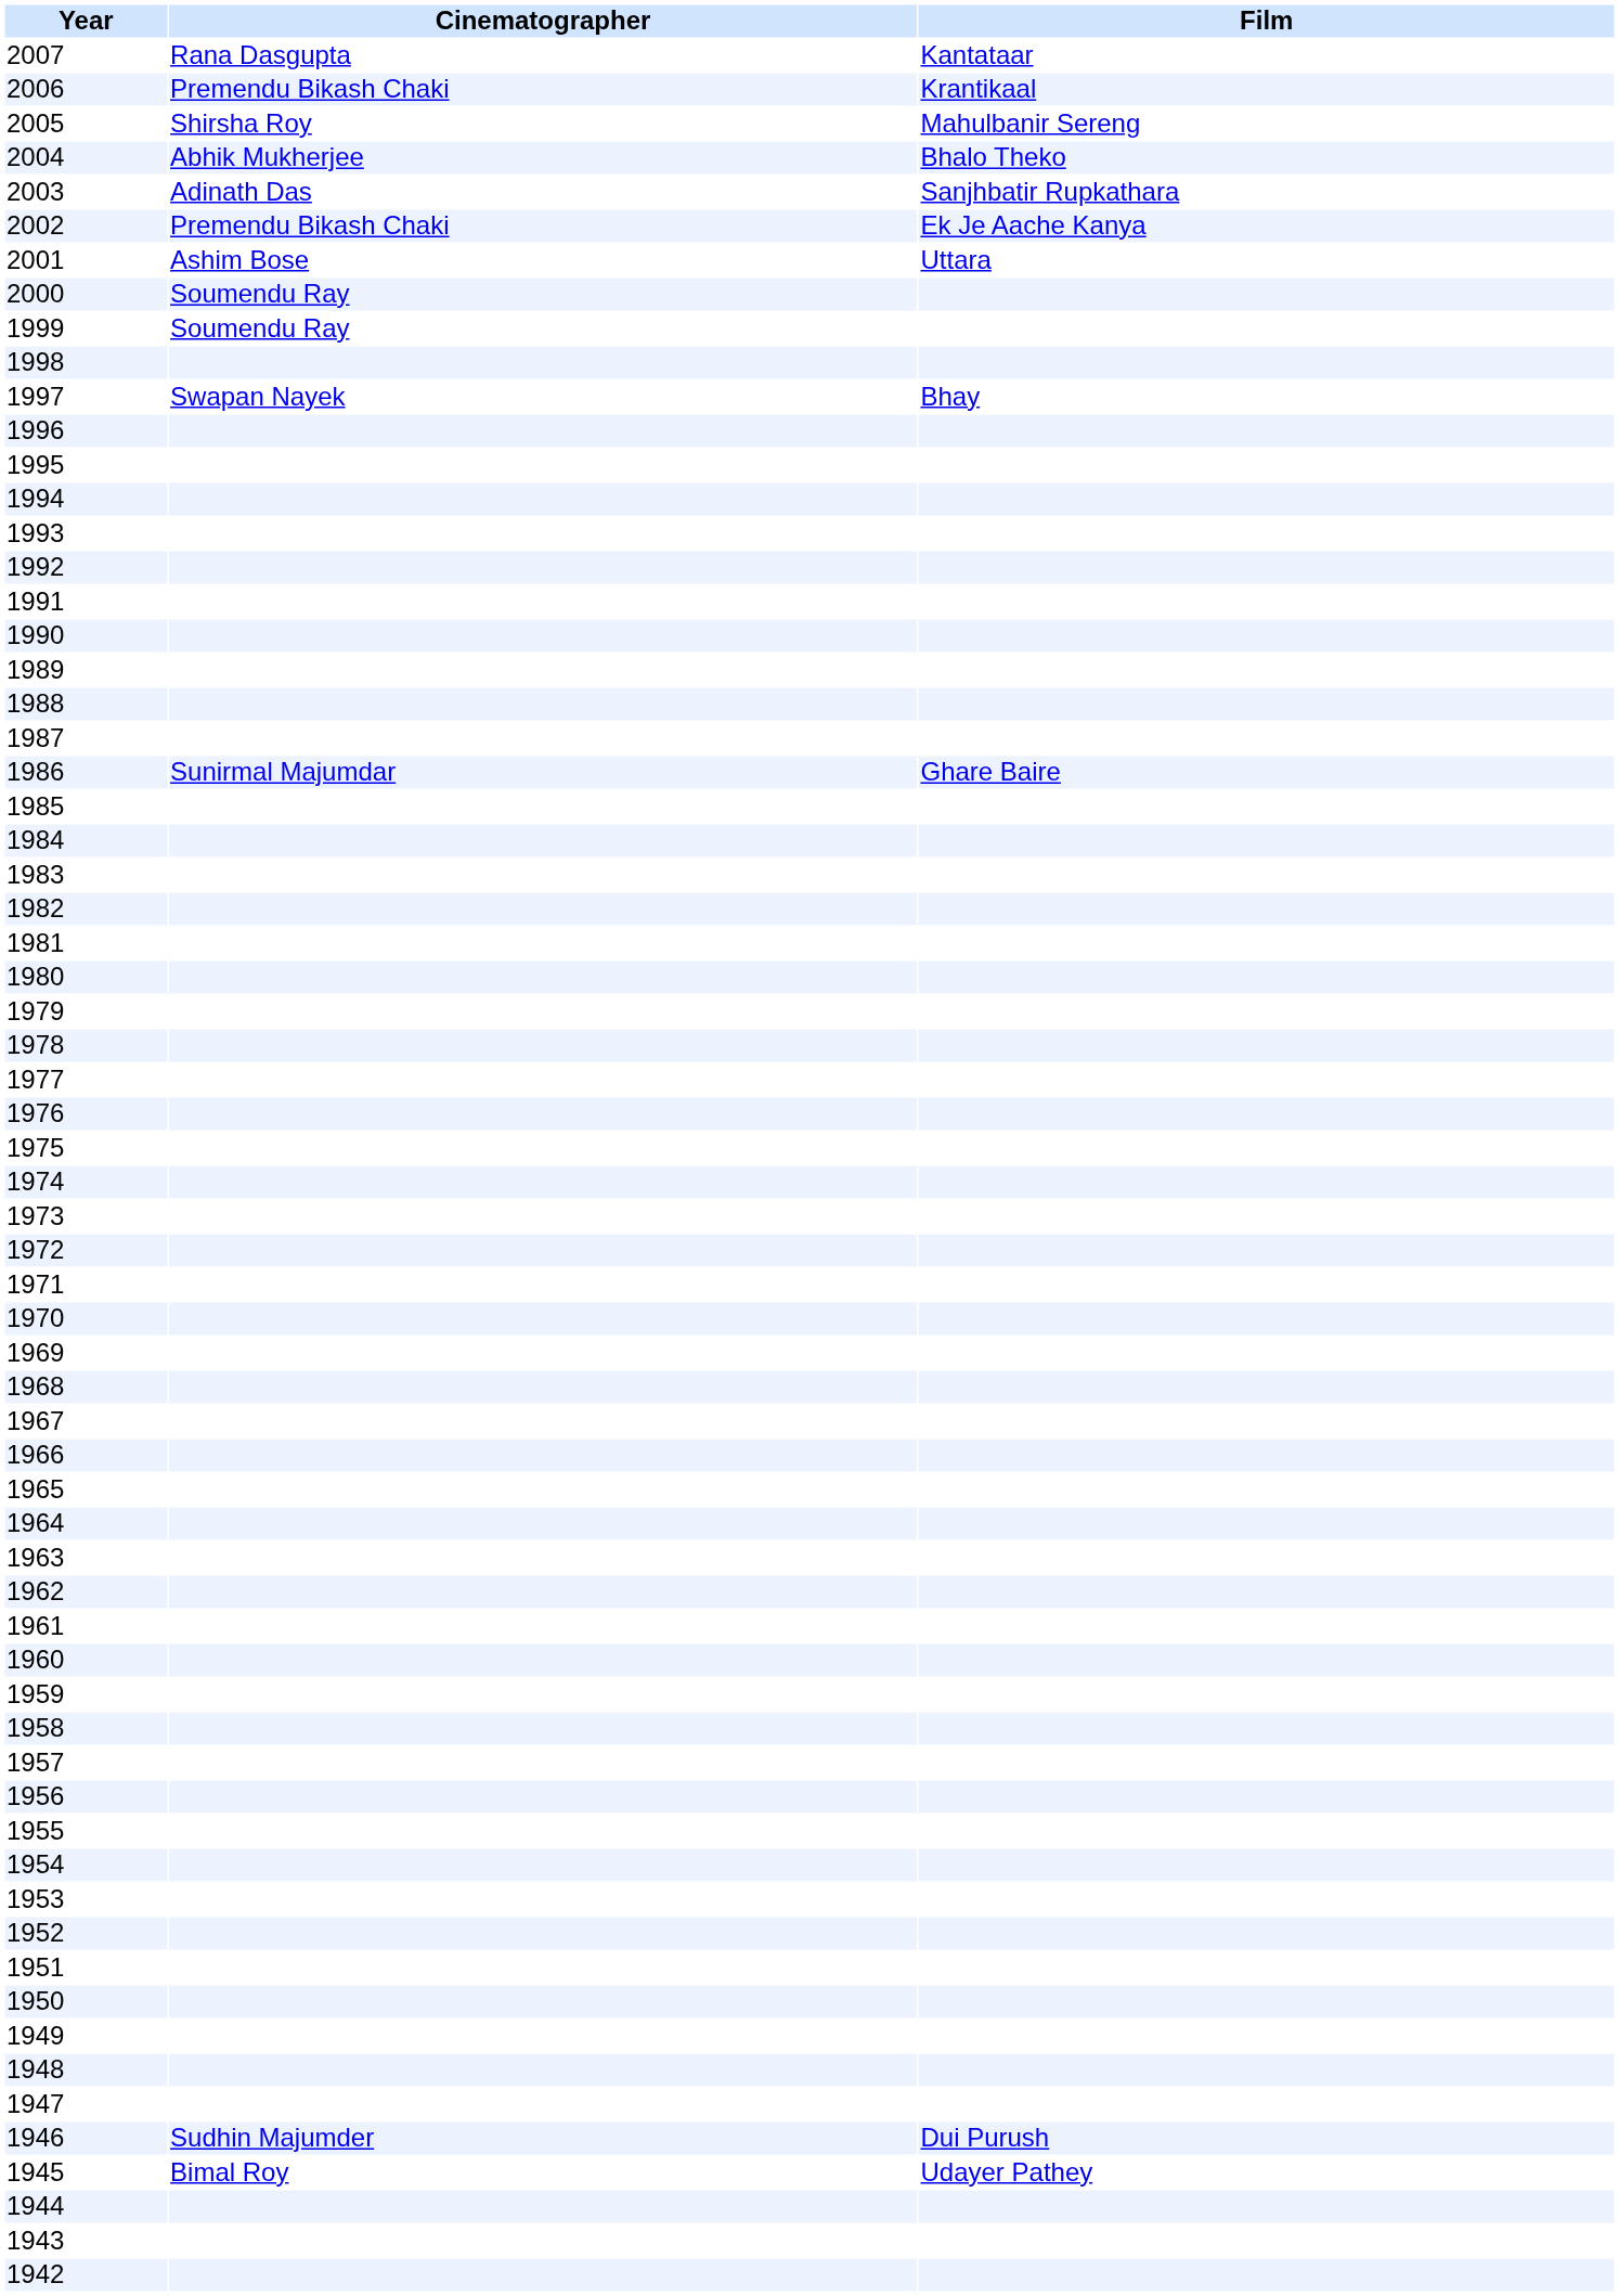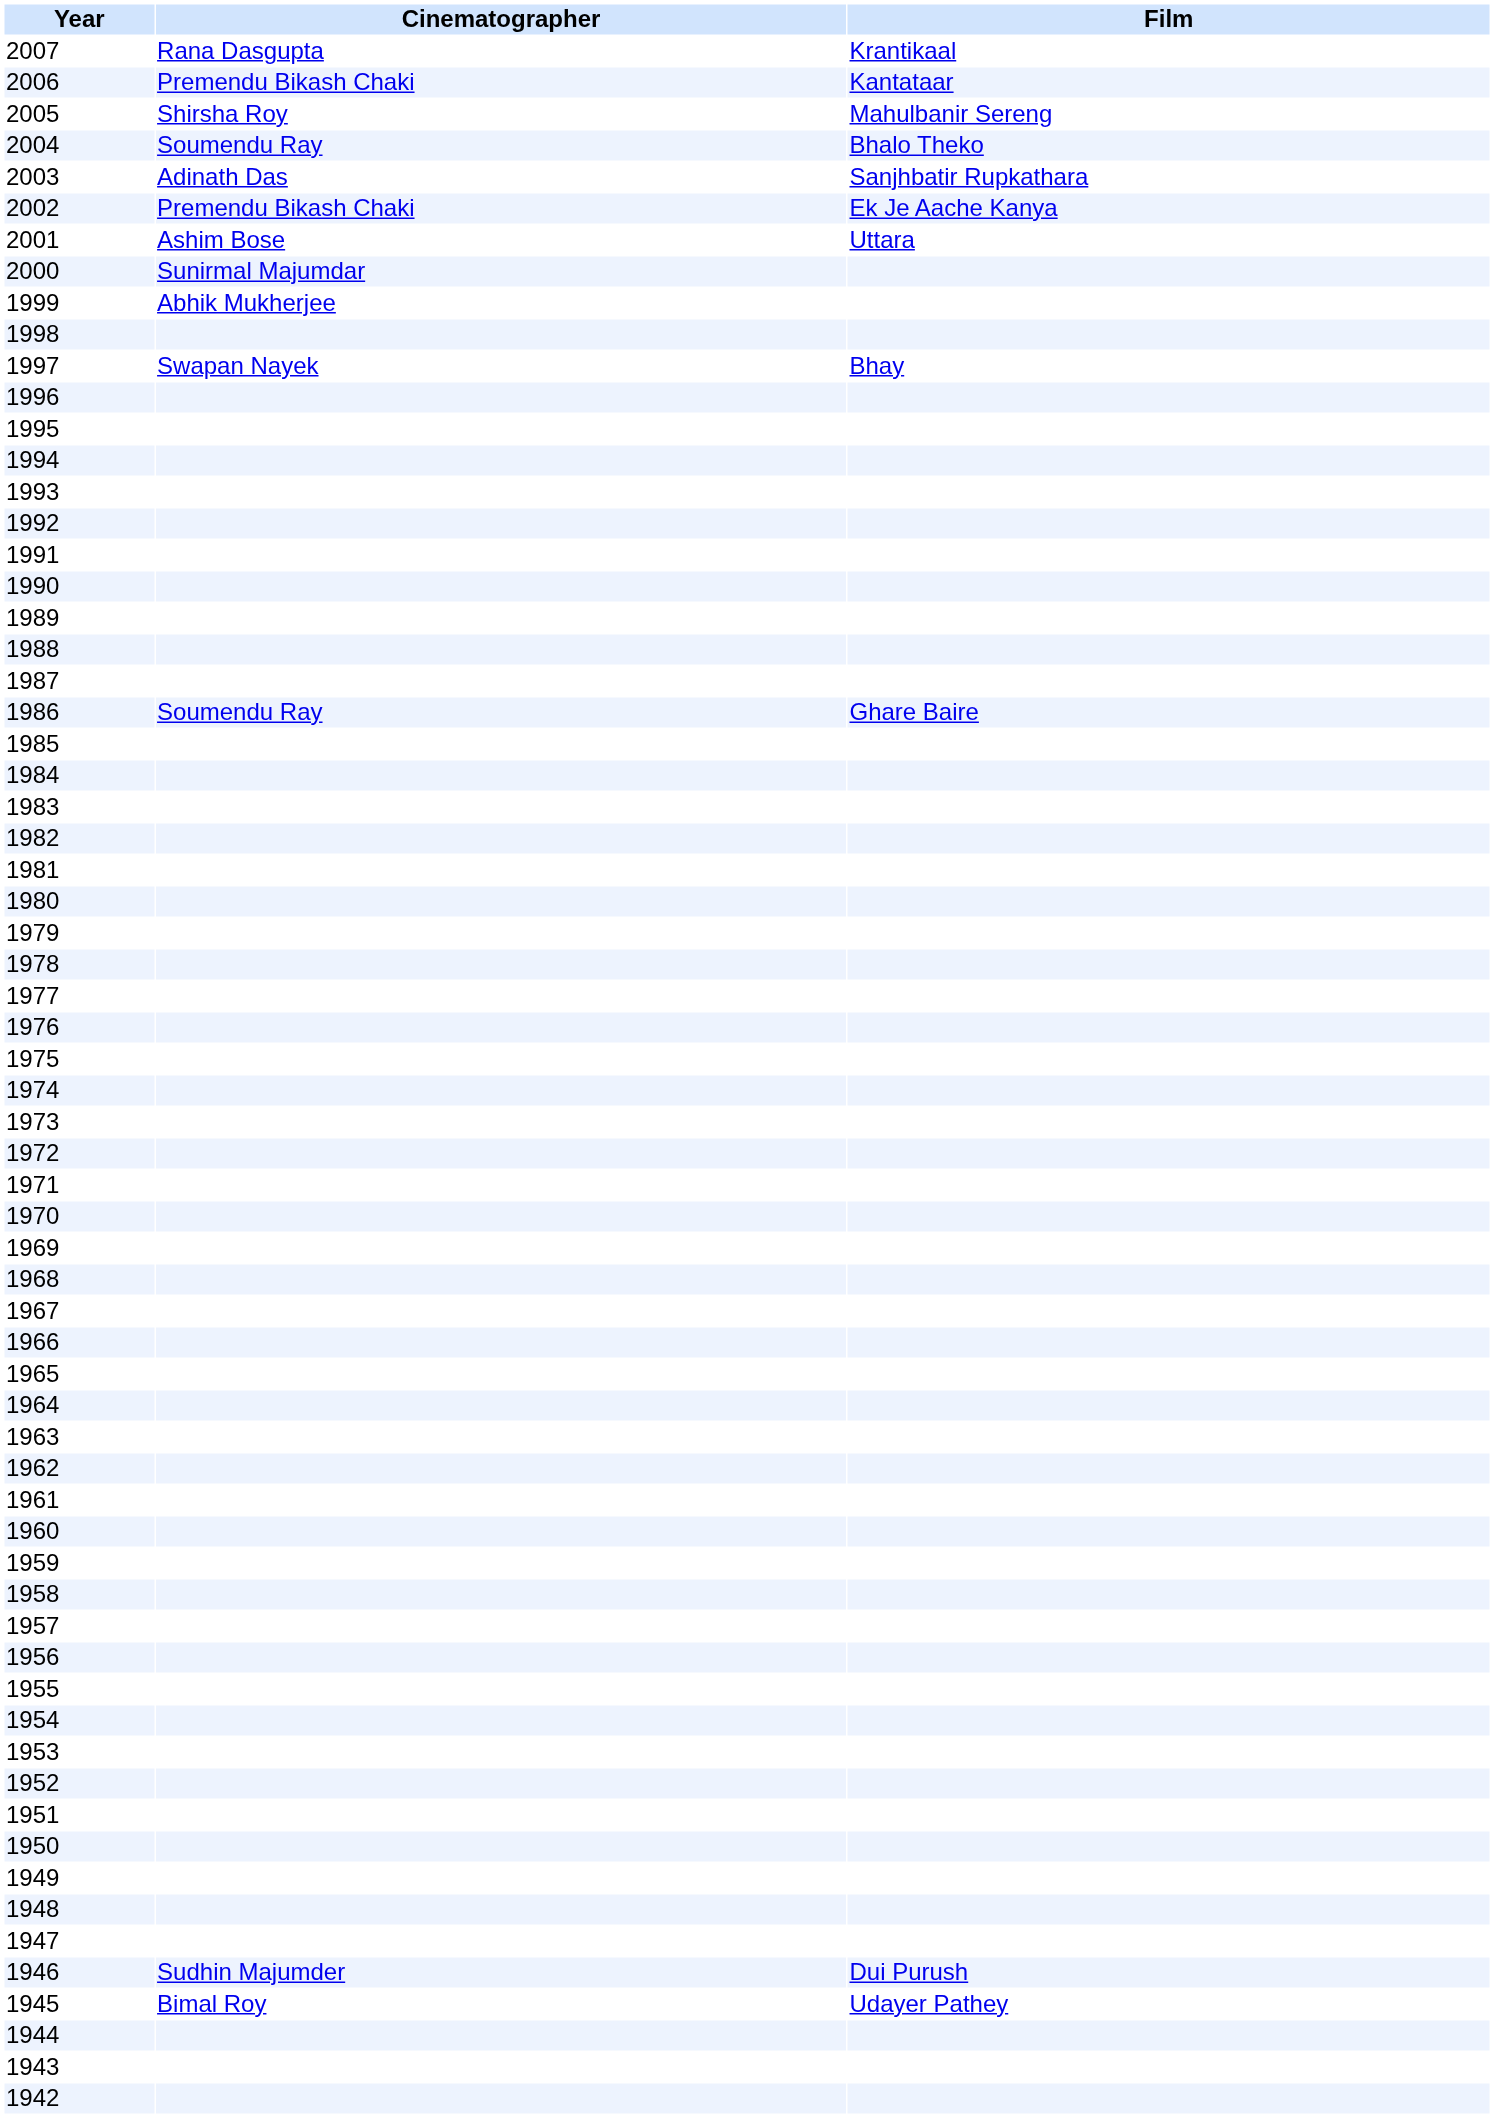2007 | Film: Kantataar -> Krantikaal
2006 | Film: Krantikaal -> Kantataar
2004 | Cinematographer: Abhik Mukherjee -> Soumendu Ray
2000 | Cinematographer: Soumendu Ray -> Sunirmal Majumdar
1999 | Cinematographer: Soumendu Ray -> Abhik Mukherjee
1986 | Cinematographer: Sunirmal Majumdar -> Soumendu Ray
